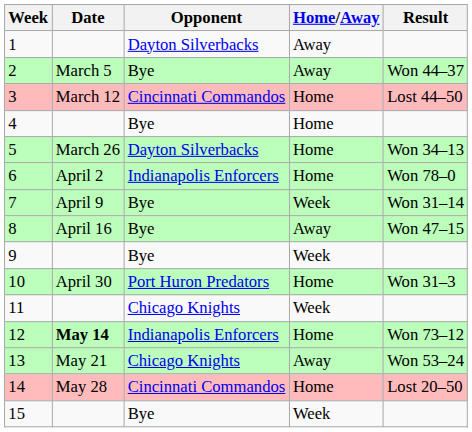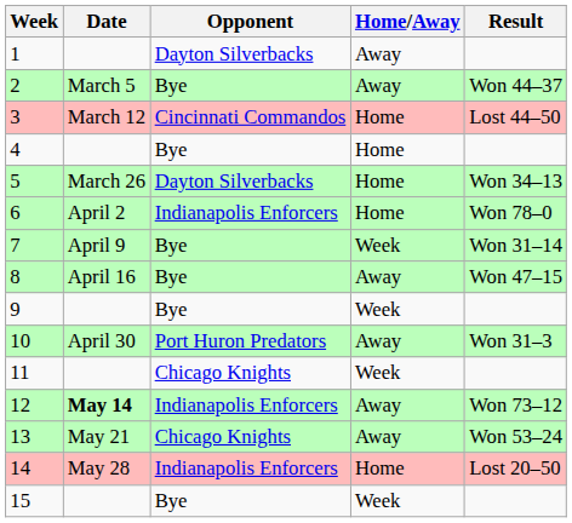10 | Home/Away: Home -> Away
12 | Home/Away: Home -> Away
14 | Opponent: Cincinnati Commandos -> Indianapolis Enforcers
